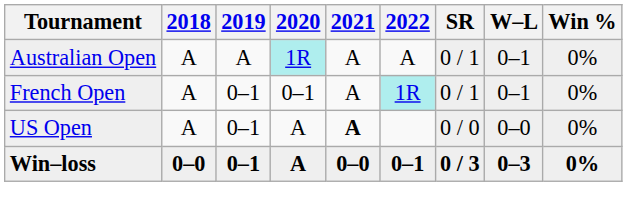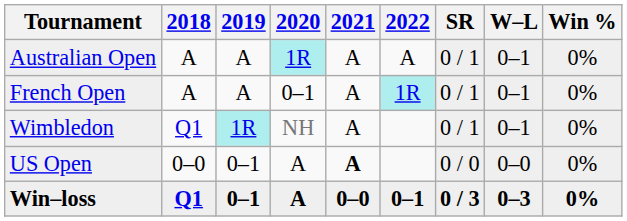French Open | 2019: 0–1 -> A
+ row: Wimbledon | Q1 | 1R | NH | A | 0 / 1 | 0–1 | 0%
US Open | 2018: A -> 0–0
Win–loss | 2018: 0–0 -> Q1
